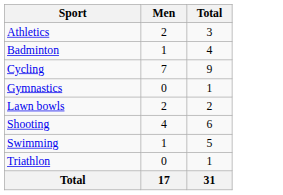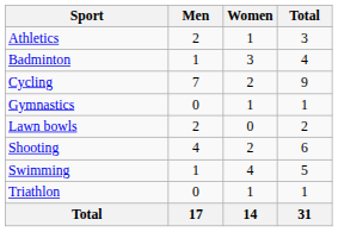+ column: Women | 1 | 3 | 2 | 1 | 0 | 2 | 4 | 1 | 14
